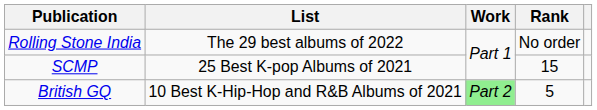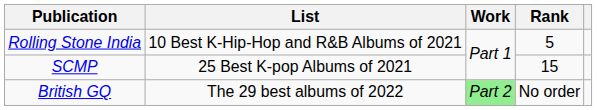Rolling Stone India | List: The 29 best albums of 2022 -> 10 Best K-Hip-Hop and R&B Albums of 2021
Rolling Stone India | Rank: No order -> 5
British GQ | List: 10 Best K-Hip-Hop and R&B Albums of 2021 -> The 29 best albums of 2022
British GQ | Rank: 5 -> No order
